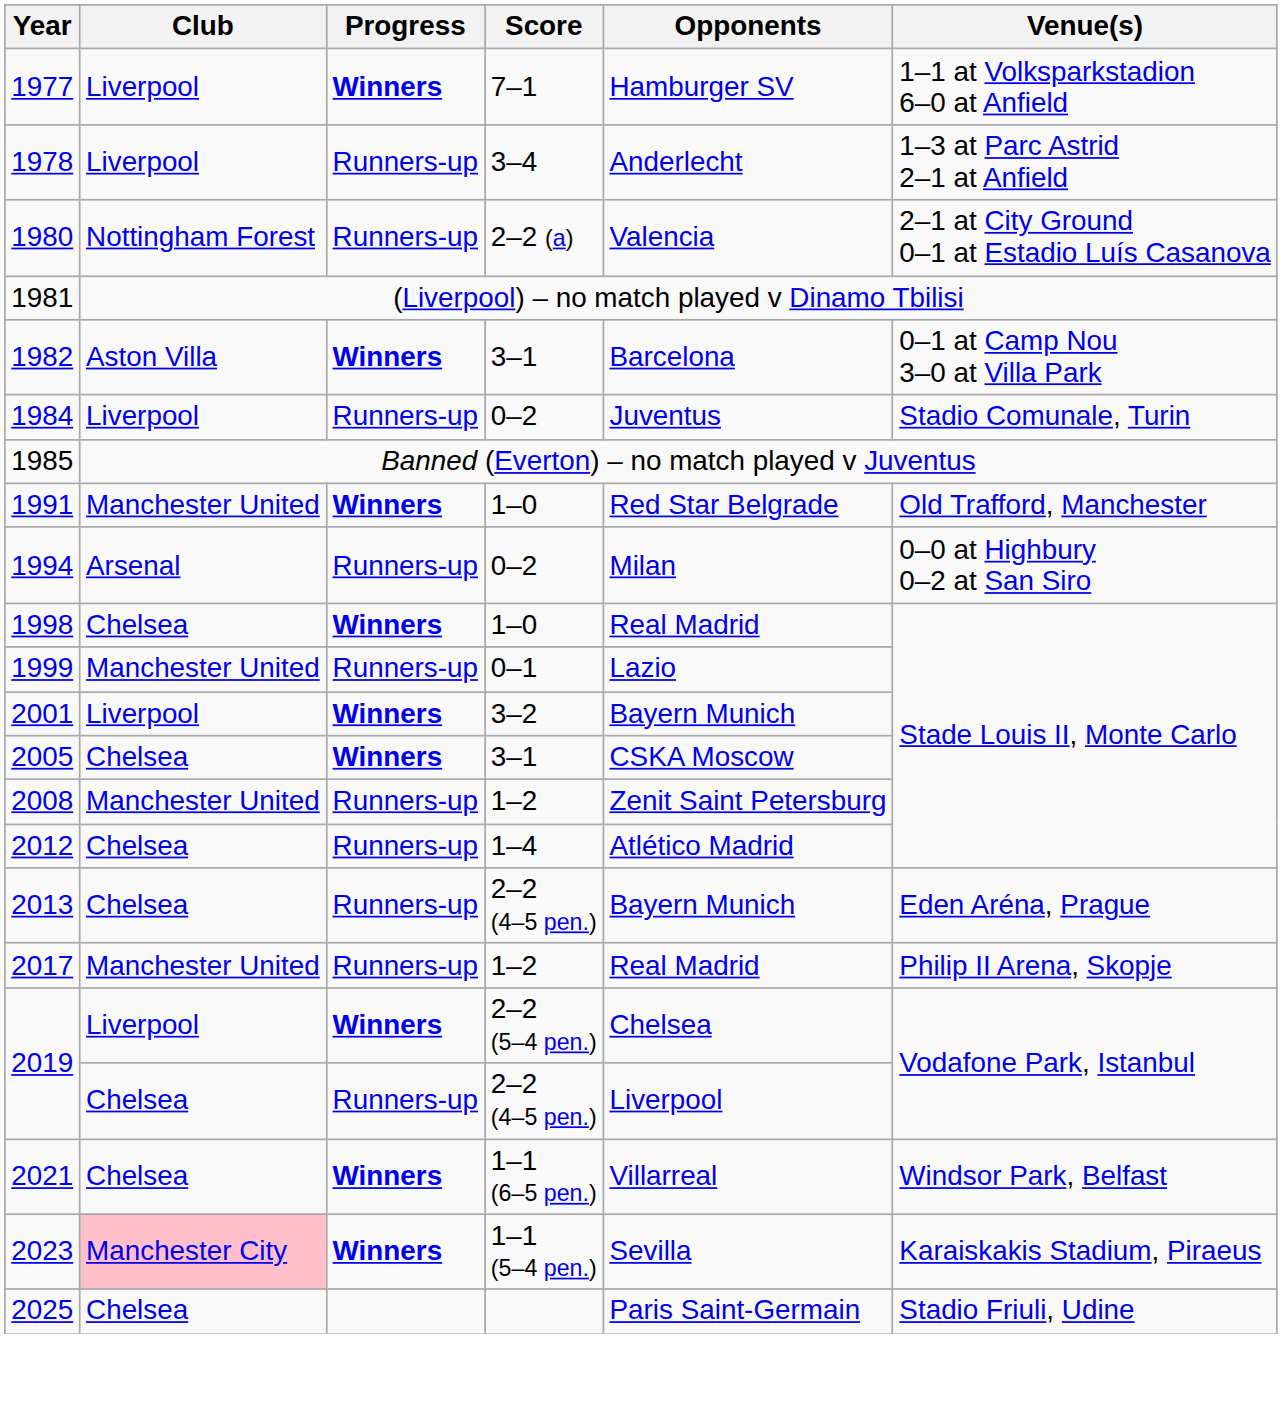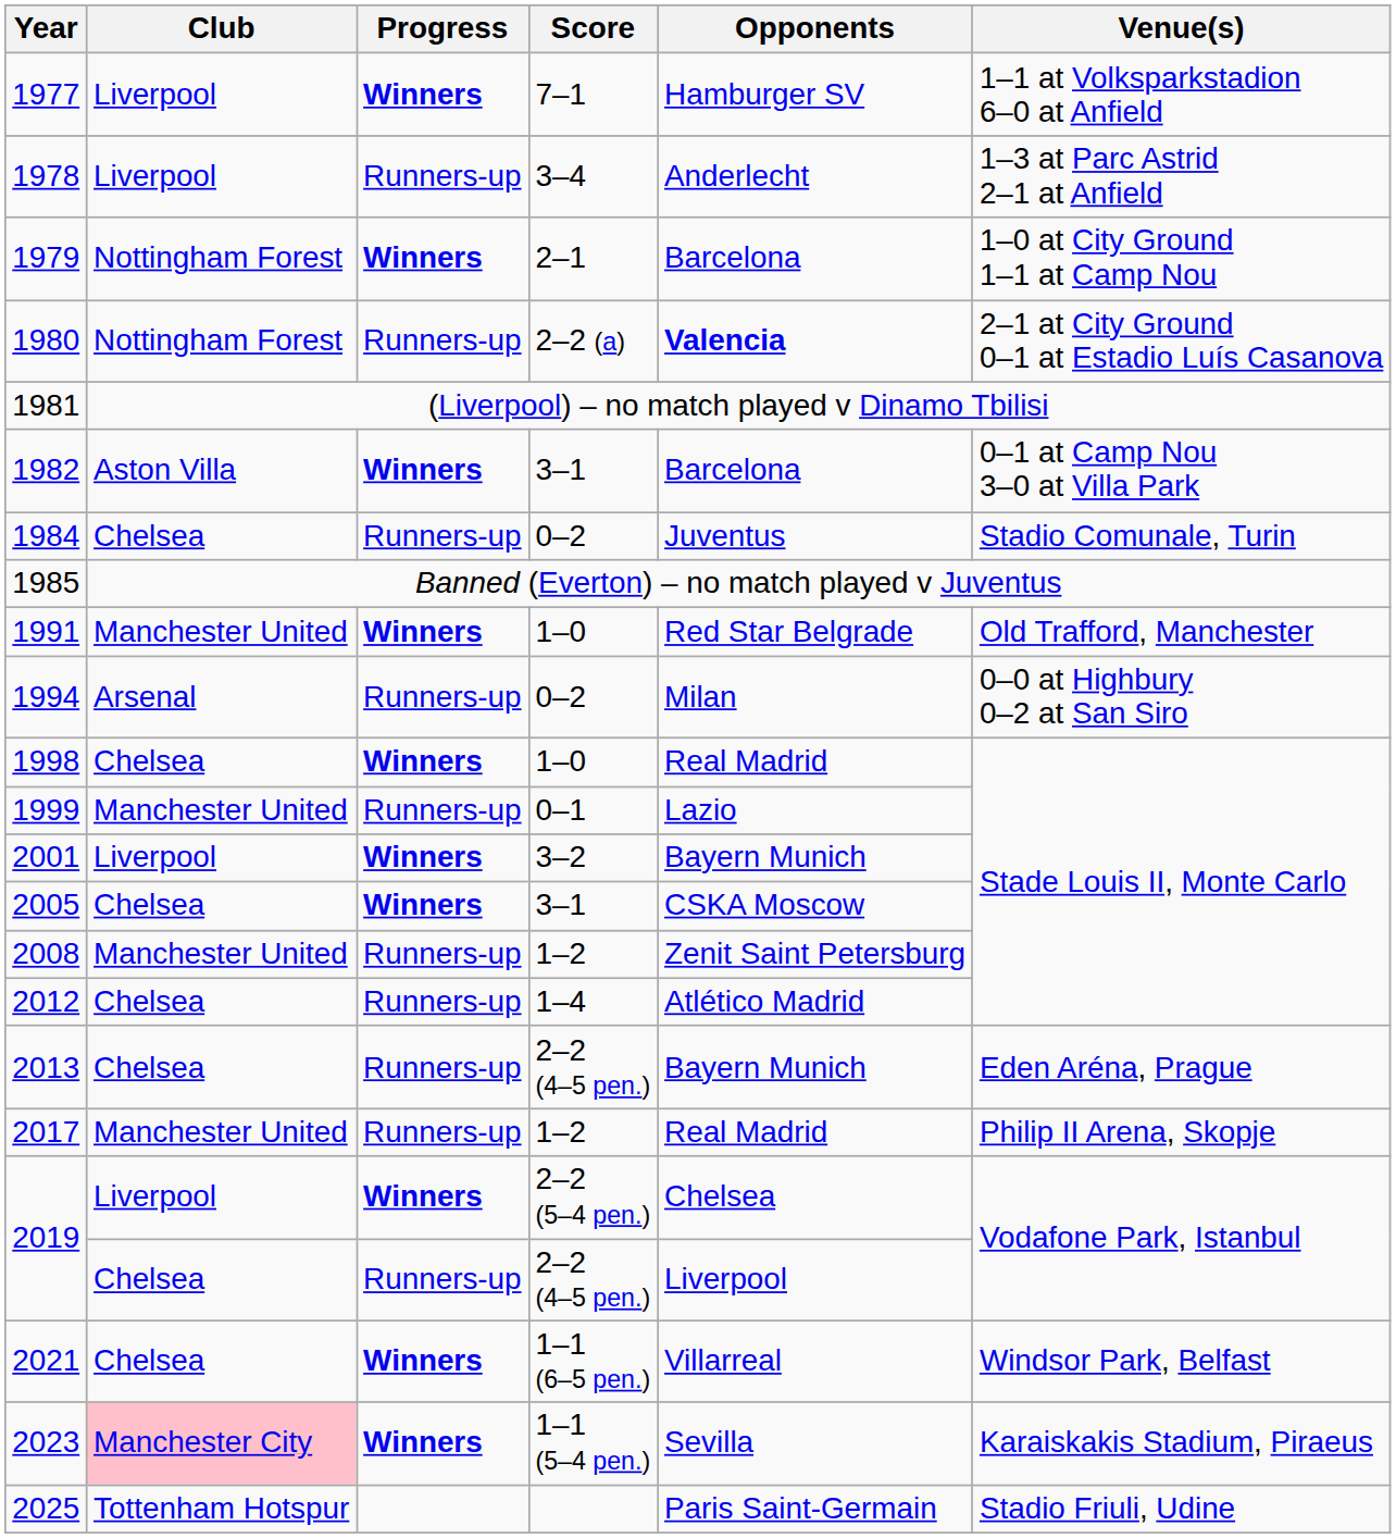+ row: 1979 | Nottingham Forest | Winners | 2–1 | Barcelona | 1–0 at City Ground 1–1 at Camp Nou
1980 | Opponents: normal -> bold
1984 | Club: Liverpool -> Chelsea
2025 | Club: Chelsea -> Tottenham Hotspur
